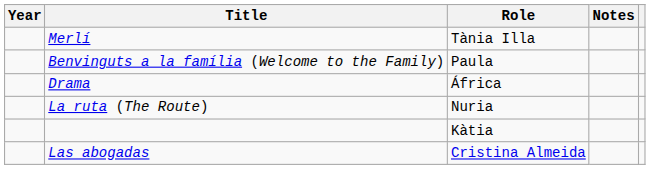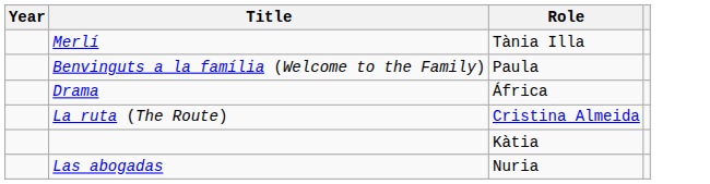- column: Notes
La ruta (The Route) | Role: Nuria -> Cristina Almeida
Las abogadas | Role: Cristina Almeida -> Nuria
